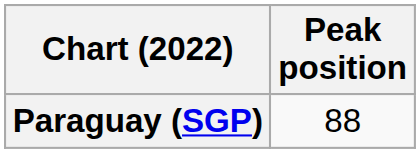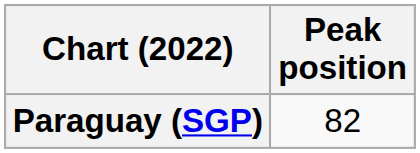Paraguay (SGP) | Peak position: 88 -> 82
